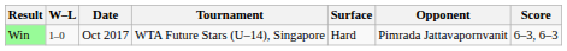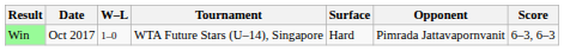columns swapped: W–L <-> Date
